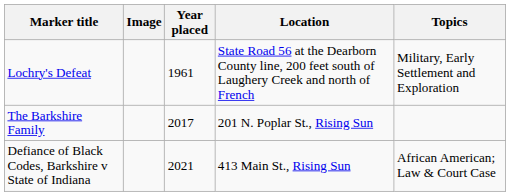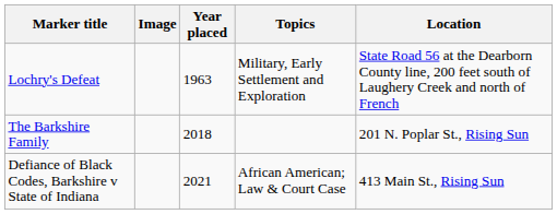columns swapped: Location <-> Topics
Lochry's Defeat | Year placed: 1961 -> 1963
The Barkshire Family | Year placed: 2017 -> 2018
